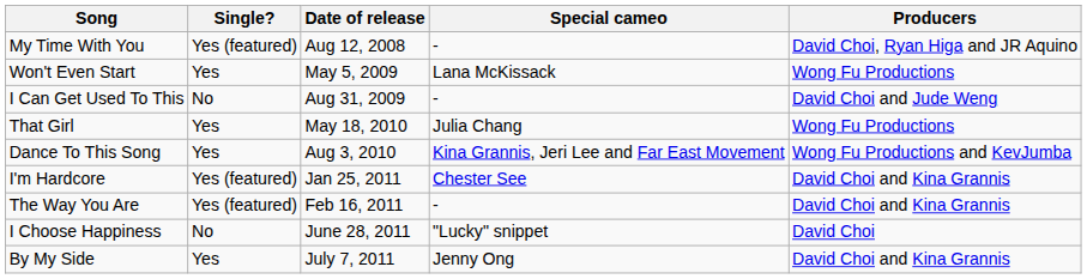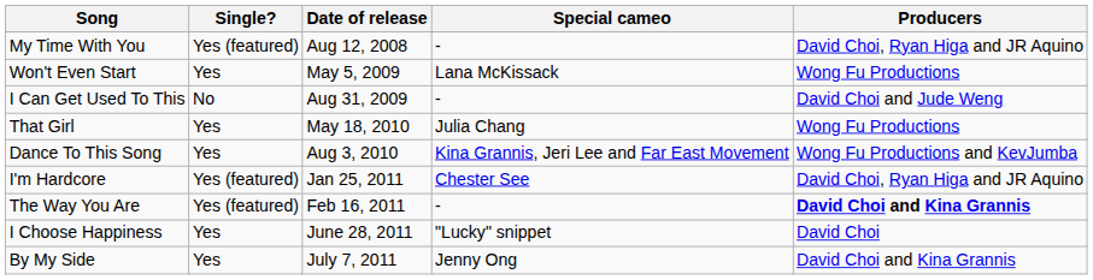I'm Hardcore | Producers: David Choi and Kina Grannis -> David Choi, Ryan Higa and JR Aquino
The Way You Are | Producers: normal -> bold
I Choose Happiness | Single?: No -> Yes
